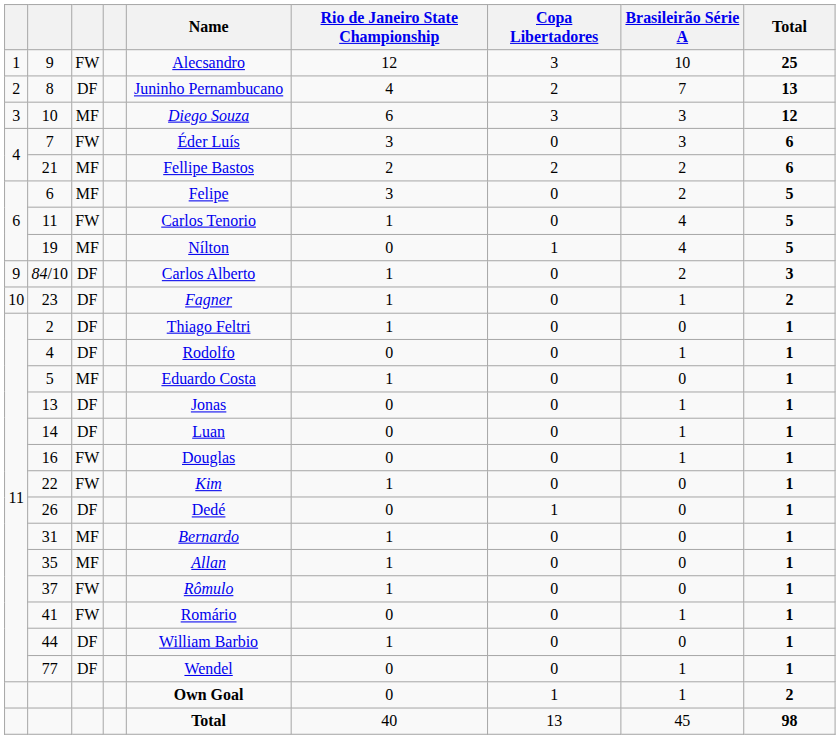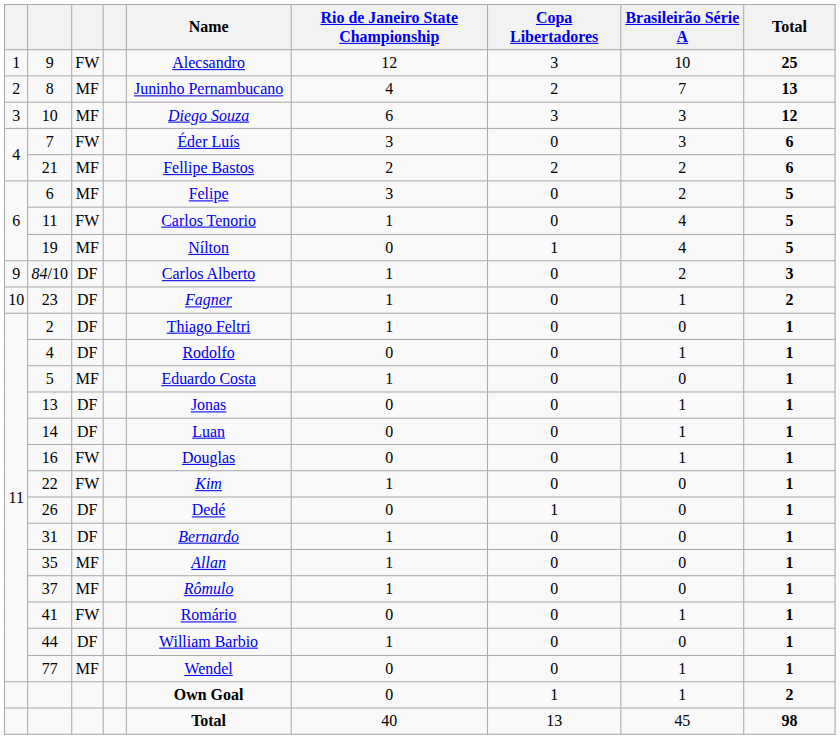8 | column 3: DF -> MF
31 | column 3: MF -> DF
37 | column 3: FW -> MF
77 | column 3: DF -> MF
